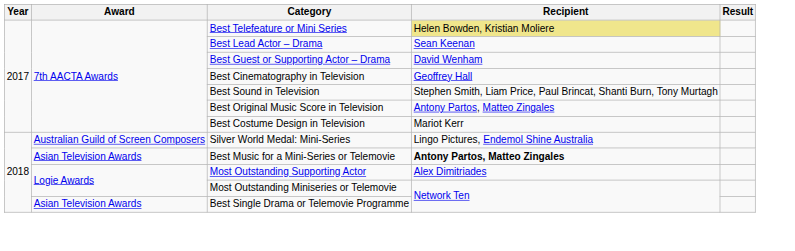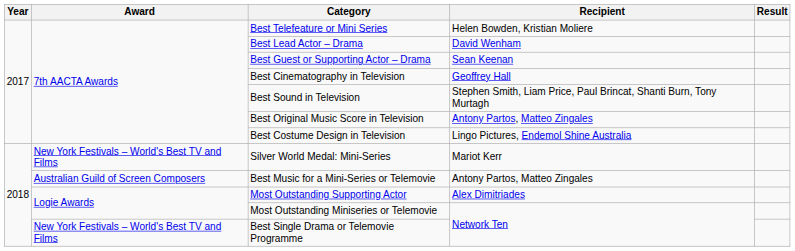Best Telefeature or Mini Series | Recipient: khaki background -> no background
Best Lead Actor – Drama | Recipient: Sean Keenan -> David Wenham
Best Guest or Supporting Actor – Drama | Recipient: David Wenham -> Sean Keenan
Best Costume Design in Television | Recipient: Mariot Kerr -> Lingo Pictures, Endemol Shine Australia
Silver World Medal: Mini-Series | Award: Australian Guild of Screen Composers -> New York Festivals – World's Best TV and Films
Silver World Medal: Mini-Series | Recipient: Lingo Pictures, Endemol Shine Australia -> Mariot Kerr
Best Music for a Mini-Series or Telemovie | Award: Asian Television Awards -> Australian Guild of Screen Composers
Best Music for a Mini-Series or Telemovie | Recipient: bold -> normal
Best Single Drama or Telemovie Programme | Award: Asian Television Awards -> New York Festivals – World's Best TV and Films
